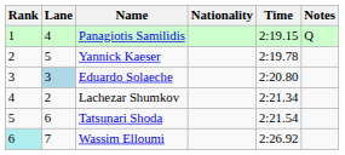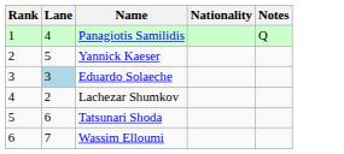- column: Time | 2:19.15 | 2:19.78 | 2:20.80 | 2:21.34 | 2:21.54 | 2:26.92
Wassim Elloumi | Rank: paleturquoise background -> no background
